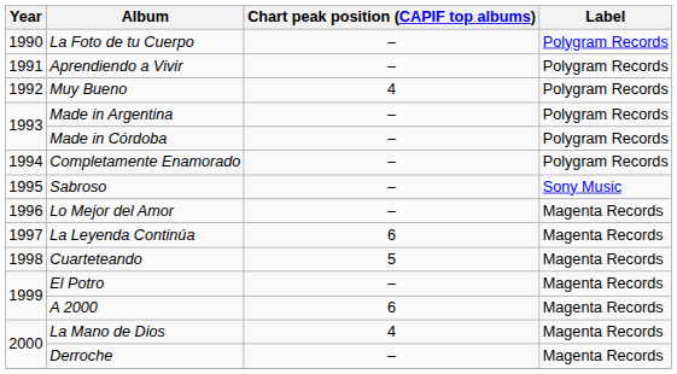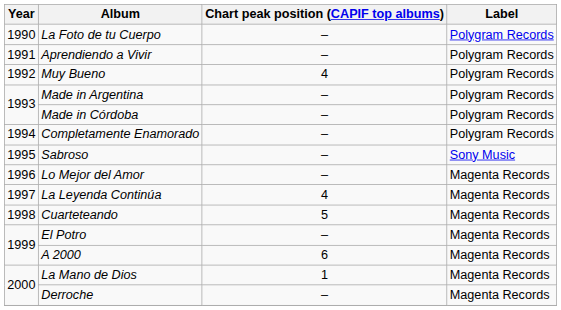La Leyenda Continúa | Chart peak position (CAPIF top albums): 6 -> 4
La Mano de Dios | Chart peak position (CAPIF top albums): 4 -> 1
